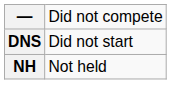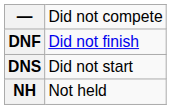+ row: DNF | Did not finish
